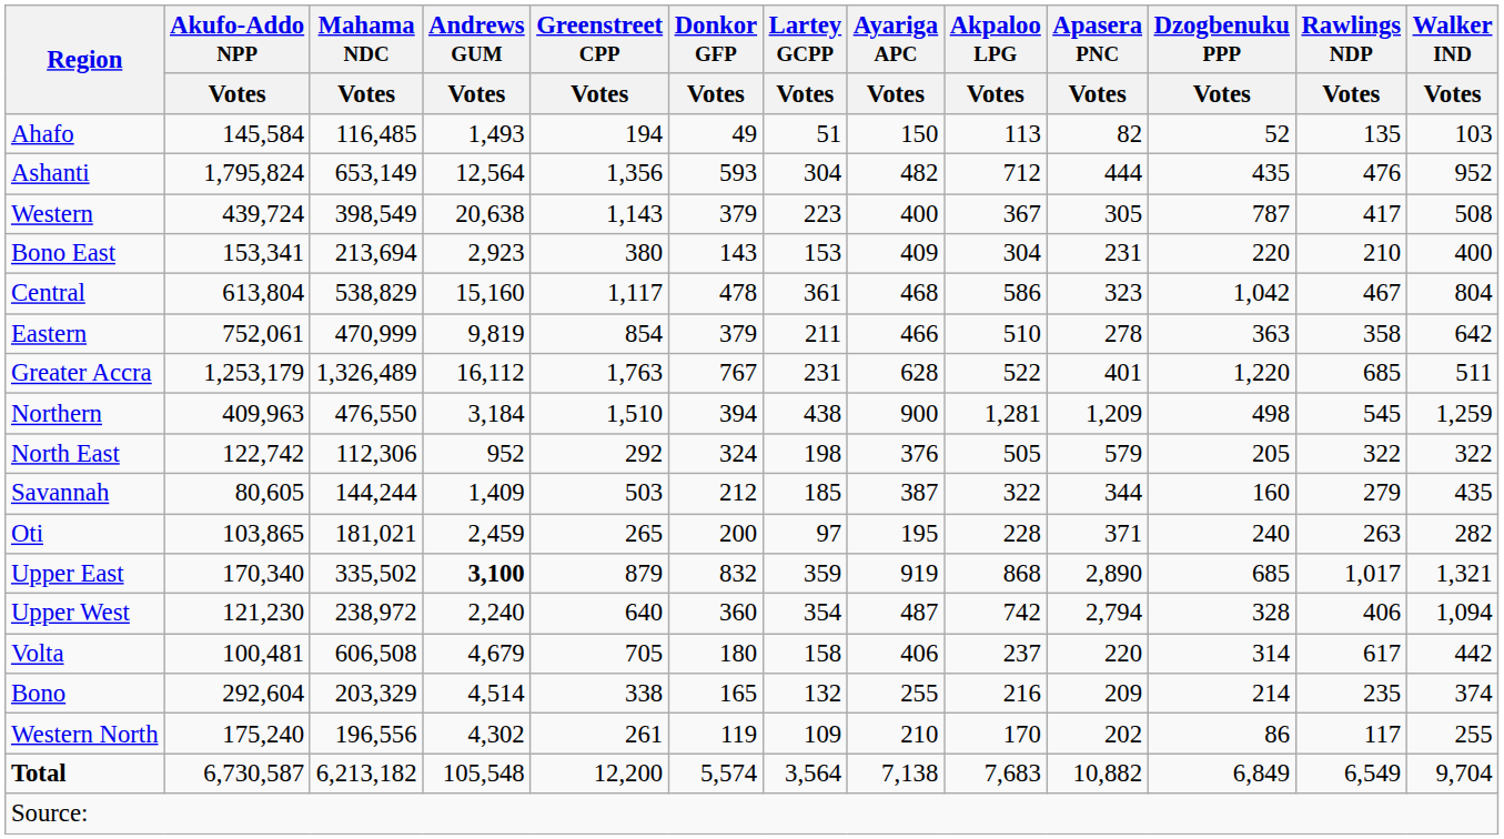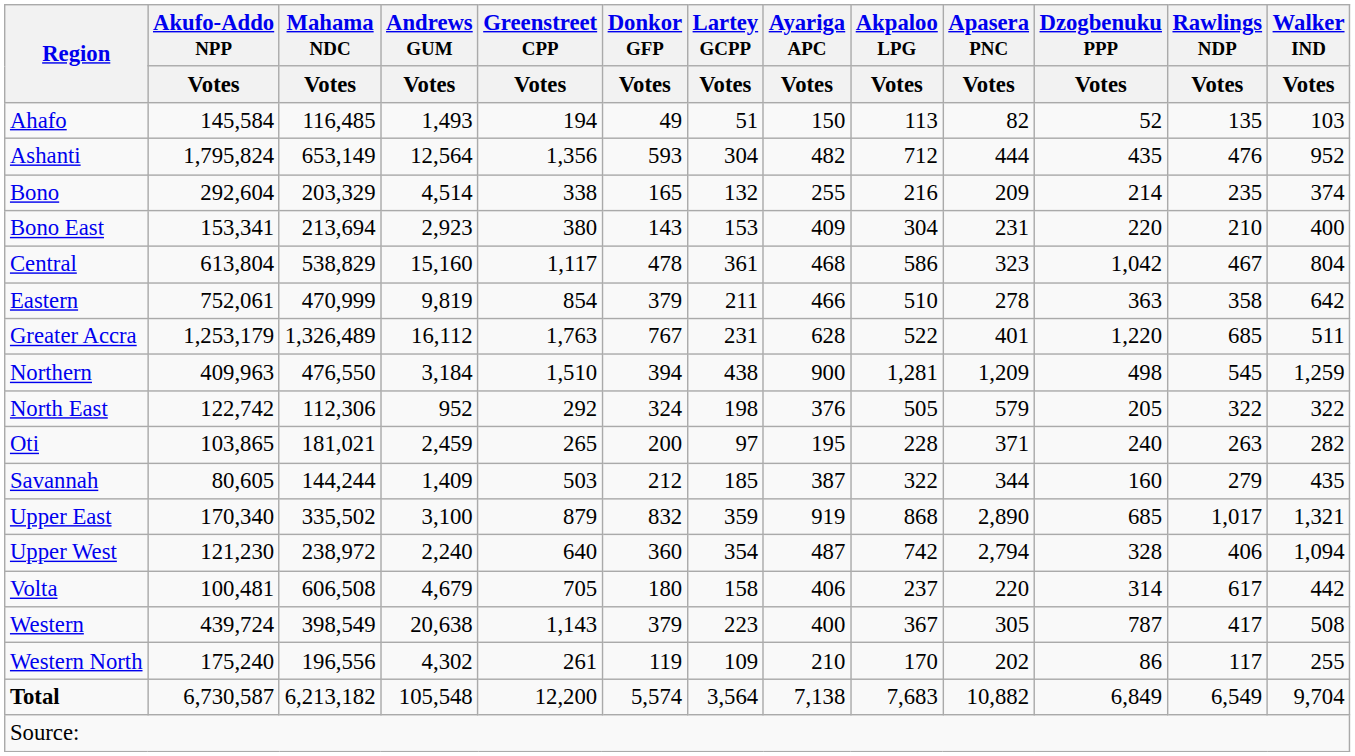rows swapped: Bono <-> Western
rows swapped: Oti <-> Savannah
Upper East | Andrews GUM / Votes: bold -> normal
